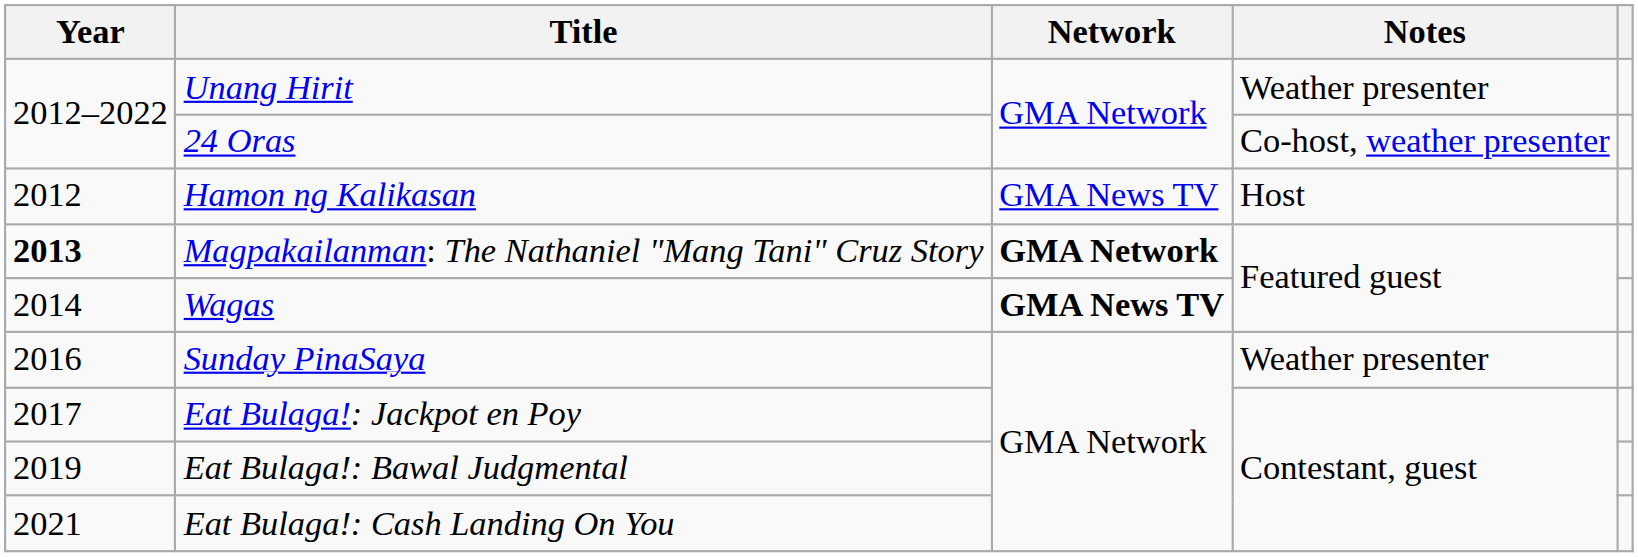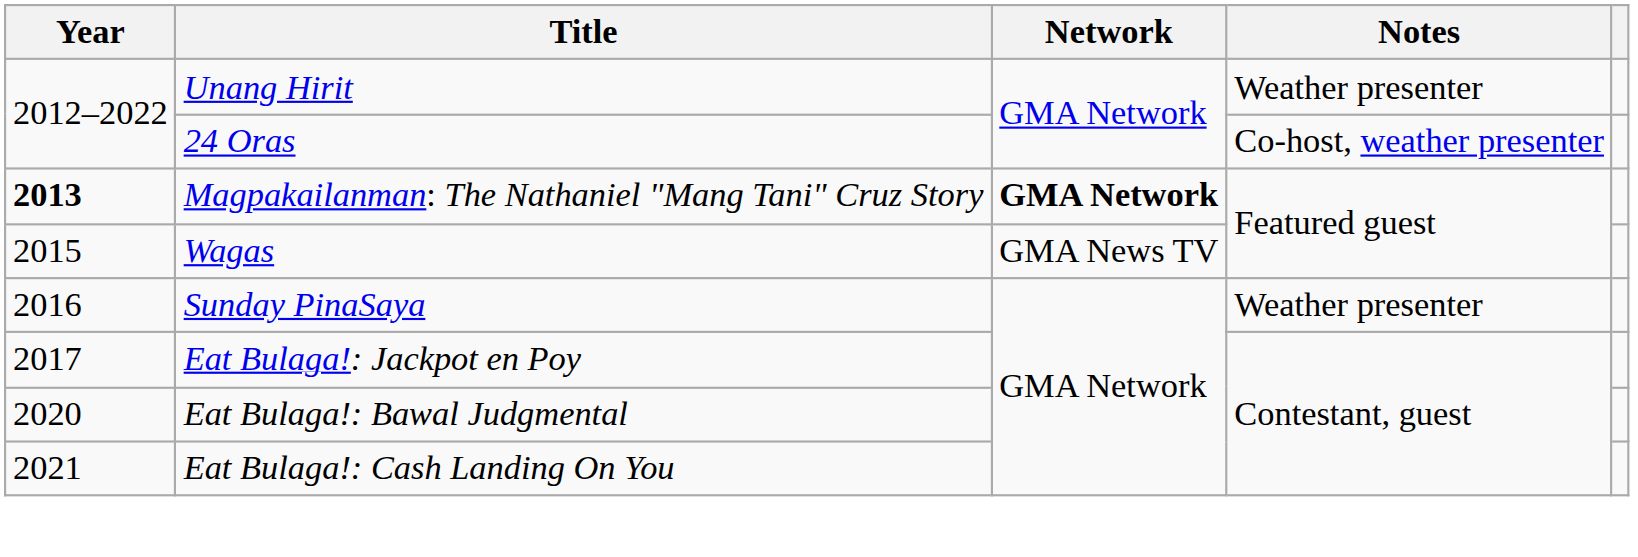- row: 2012 | Hamon ng Kalikasan | GMA News TV | Host
Wagas | Year: 2014 -> 2015
Wagas | Network: bold -> normal
Eat Bulaga!: Bawal Judgmental | Year: 2019 -> 2020
